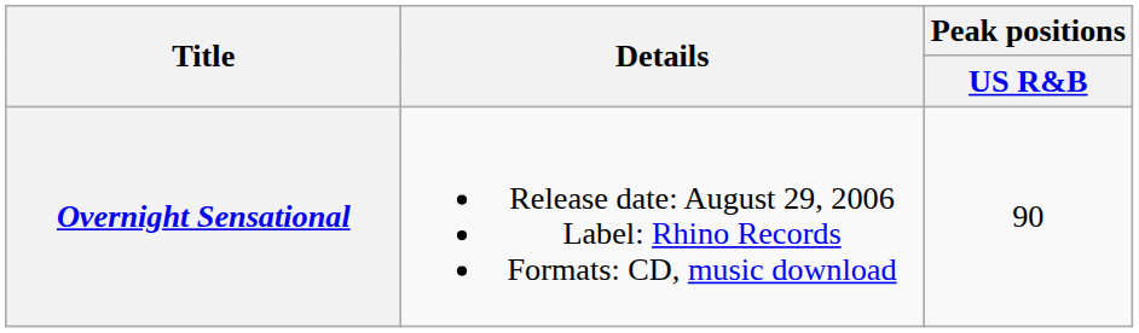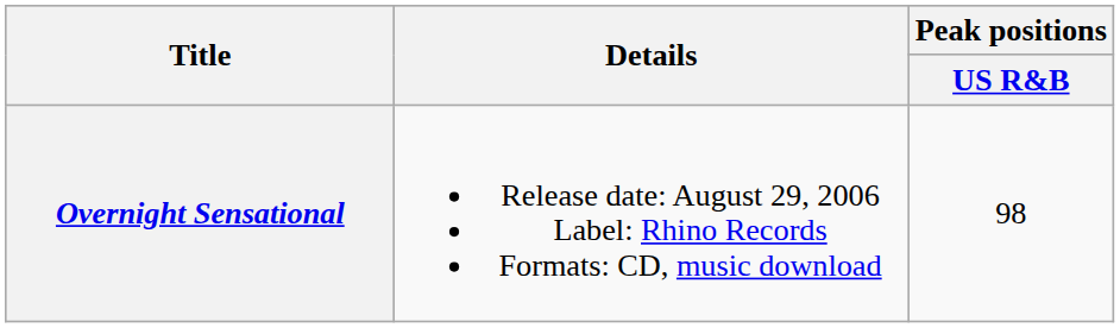Overnight Sensational | Peak positions / US R&B: 90 -> 98
